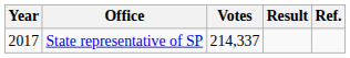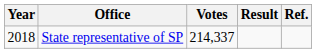State representative of SP | Year: 2017 -> 2018
